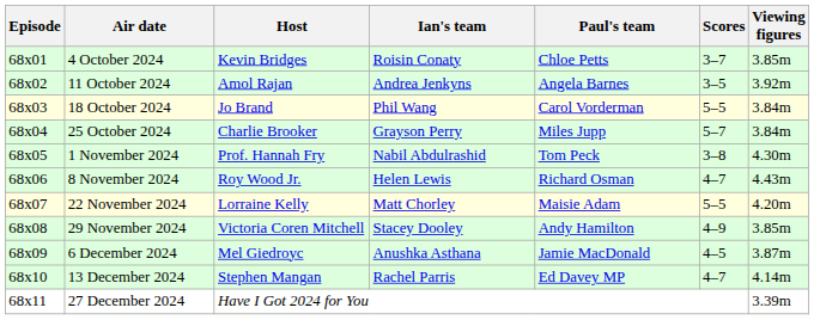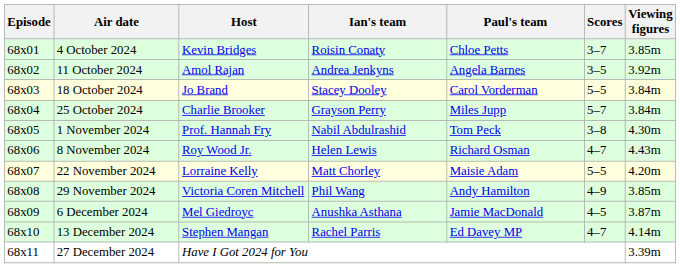18 October 2024 | Ian's team: Phil Wang -> Stacey Dooley
29 November 2024 | Ian's team: Stacey Dooley -> Phil Wang
